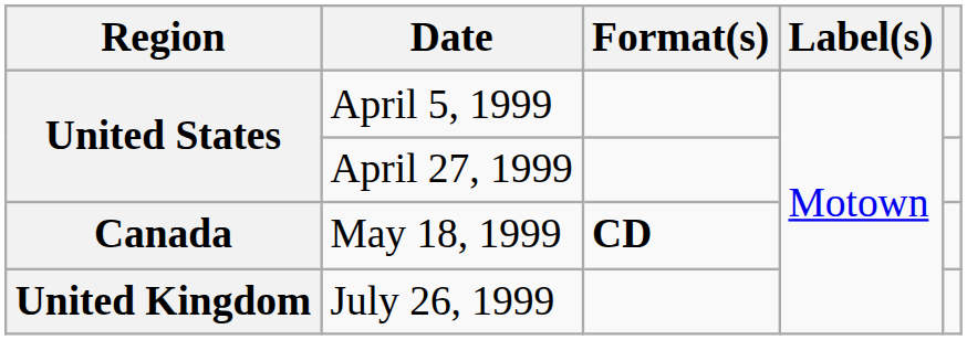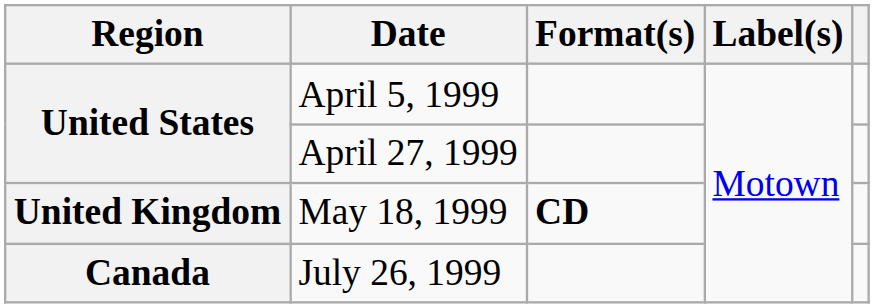May 18, 1999 | Region: Canada -> United Kingdom
July 26, 1999 | Region: United Kingdom -> Canada
